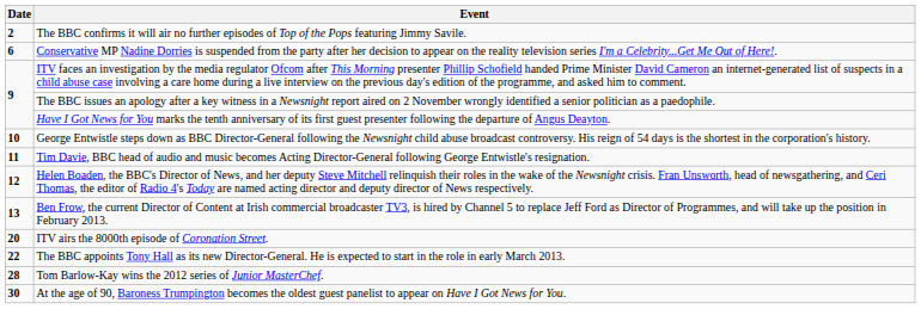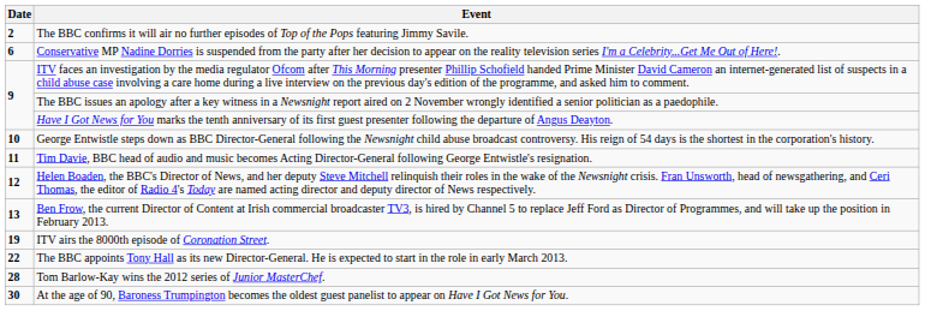ITV airs the 8000th episode of Coronation Street. | Date: 20 -> 19
